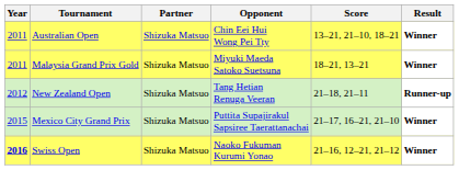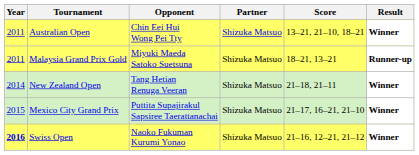columns swapped: Partner <-> Opponent
Malaysia Grand Prix Gold | Result: Winner -> Runner-up
New Zealand Open | Year: 2012 -> 2014
New Zealand Open | Result: Runner-up -> Winner
